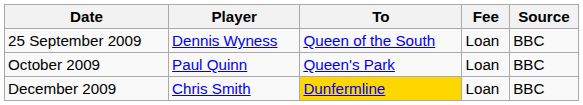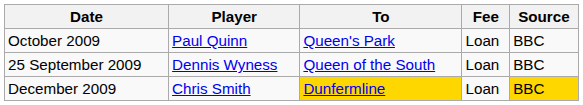rows swapped: 25 September 2009 <-> October 2009
December 2009 | Source: no background -> gold background
